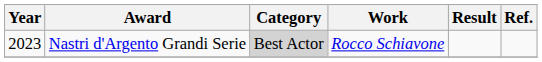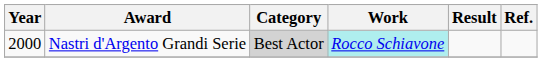Nastri d'Argento Grandi Serie | Year: 2023 -> 2000
Nastri d'Argento Grandi Serie | Work: no background -> paleturquoise background
